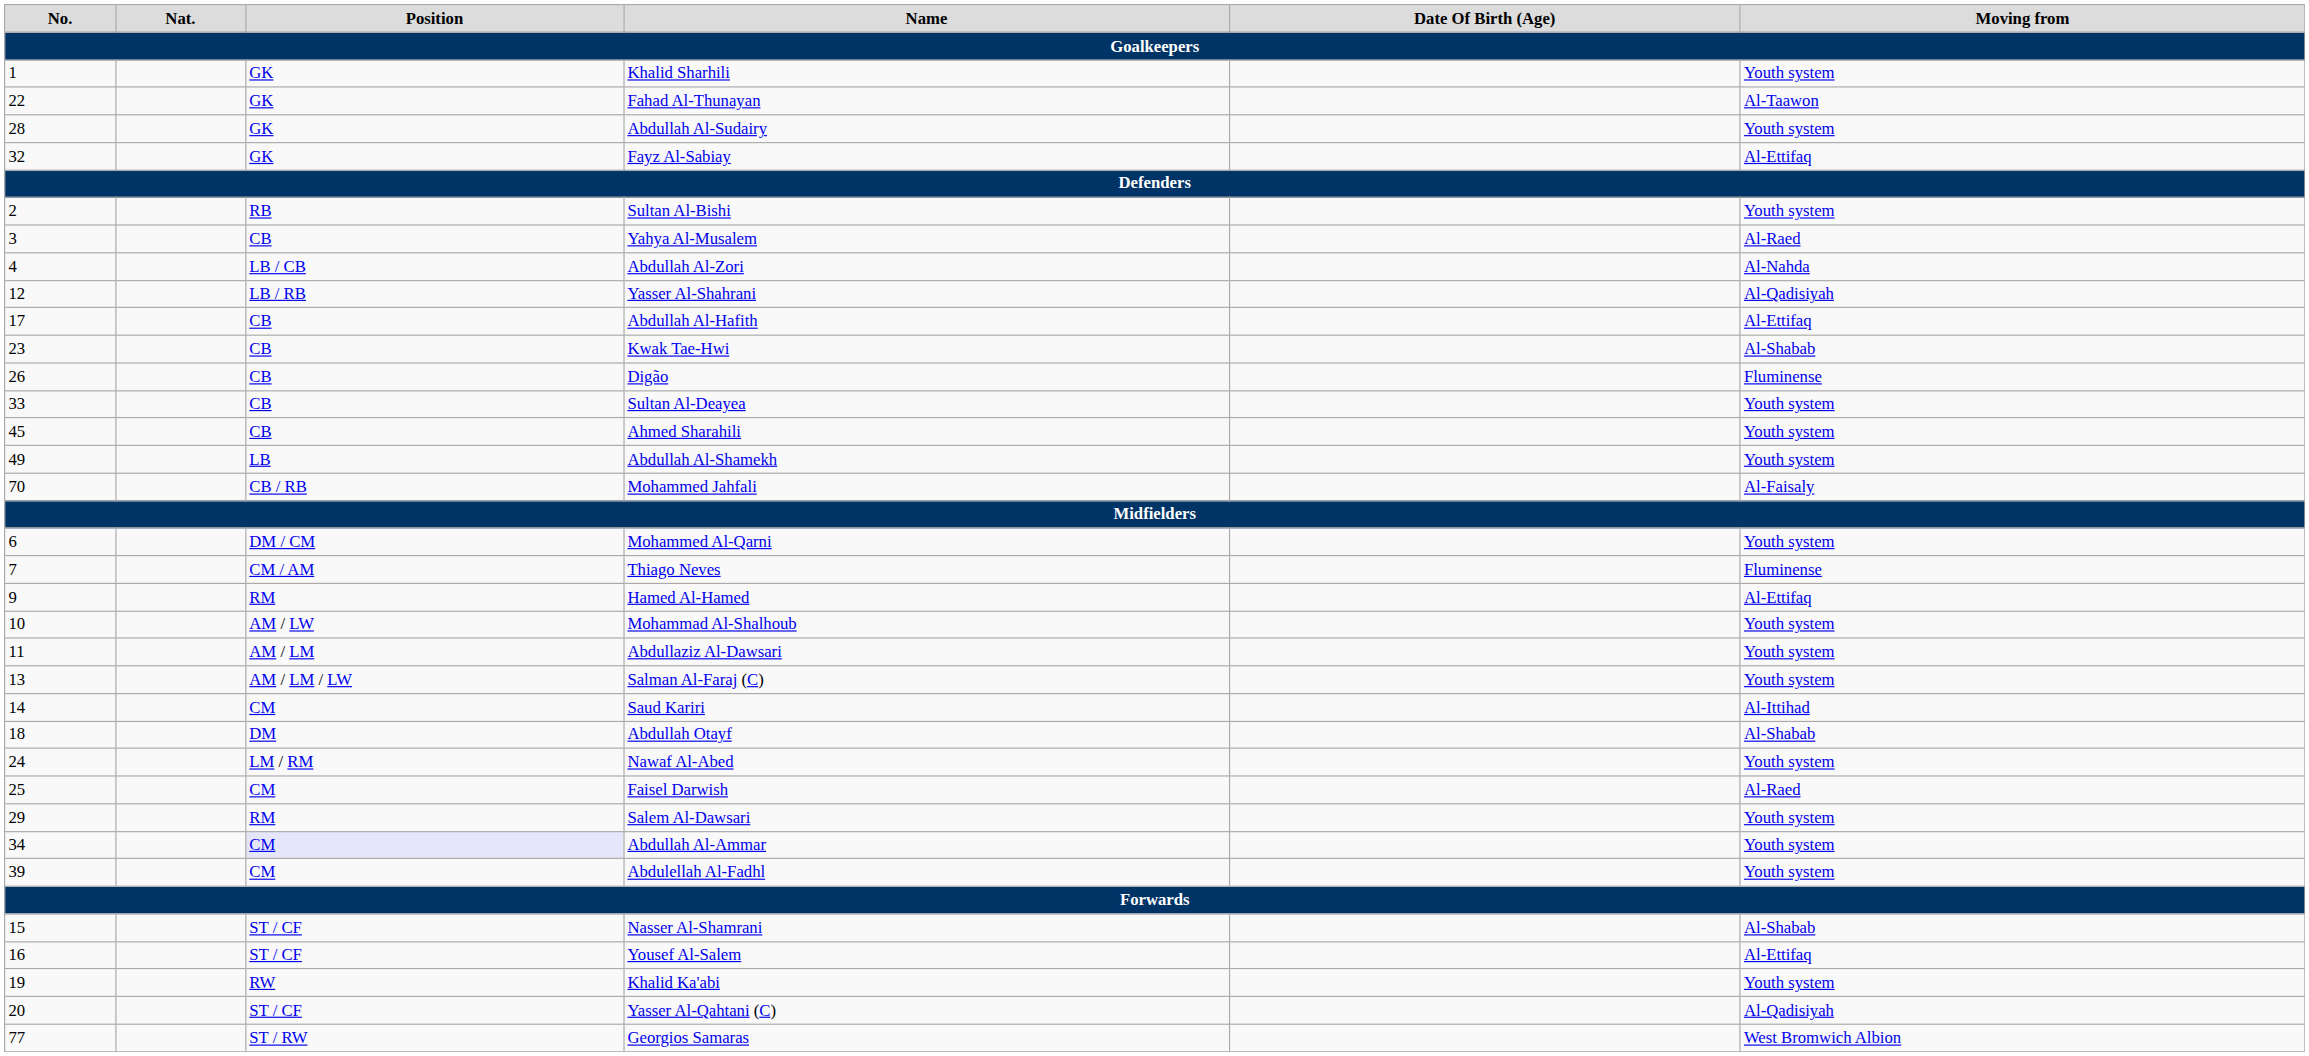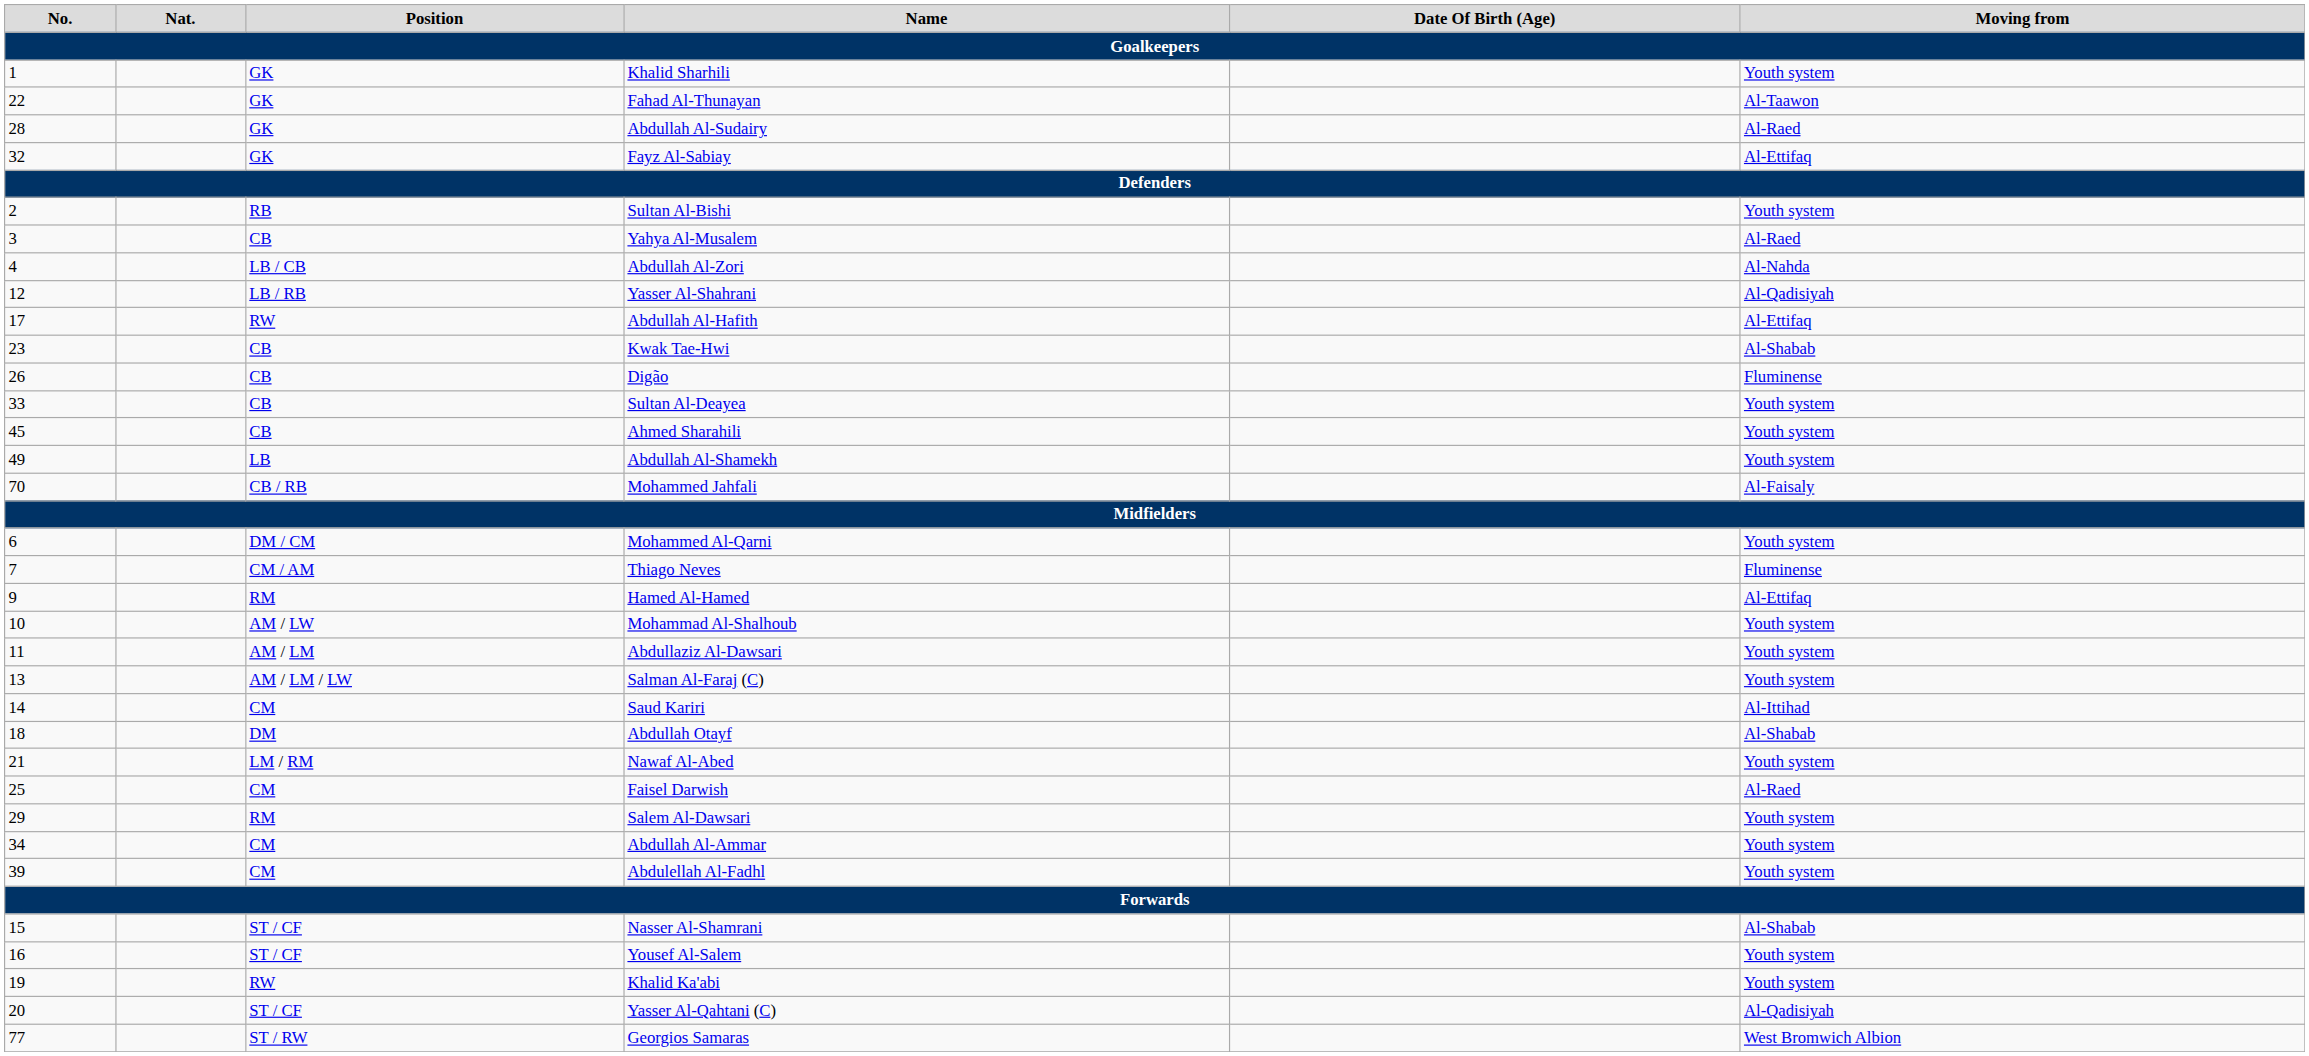Abdullah Al-Sudairy | Moving from: Youth system -> Al-Raed
Abdullah Al-Hafith | Position: CB -> RW
Nawaf Al-Abed | No.: 24 -> 21
Abdullah Al-Ammar | Position: lavender background -> no background
Yousef Al-Salem | Moving from: Al-Ettifaq -> Youth system
